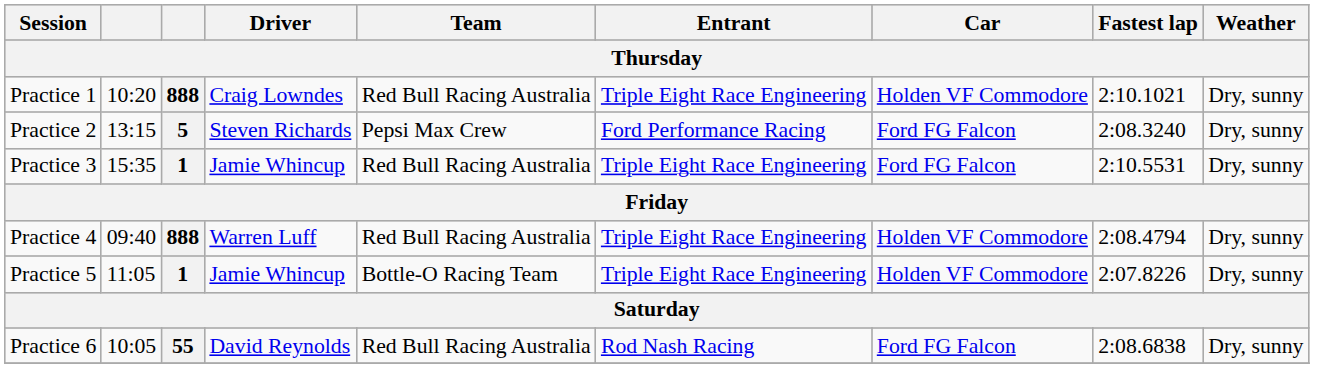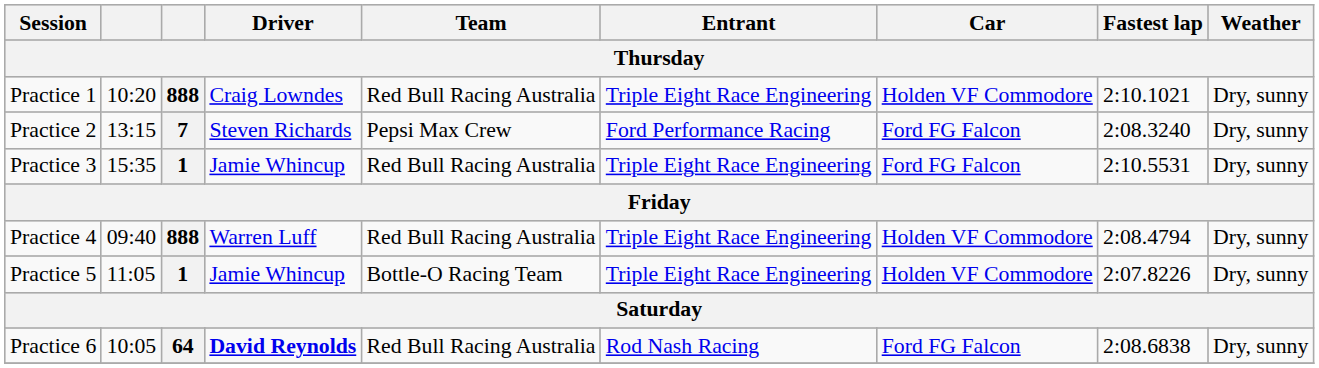Practice 2 | column 3: 5 -> 7
Practice 6 | column 3: 55 -> 64
Practice 6 | Driver: normal -> bold
